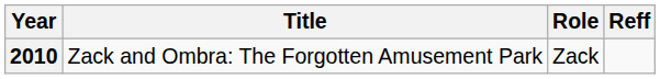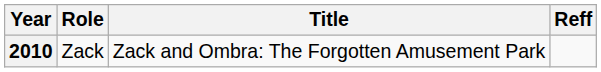columns swapped: Title <-> Role
